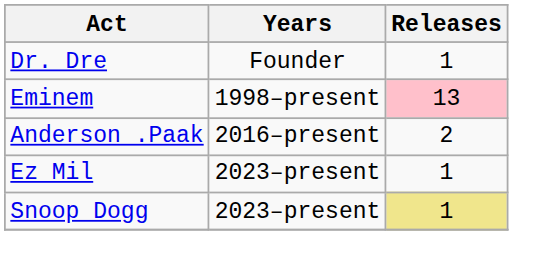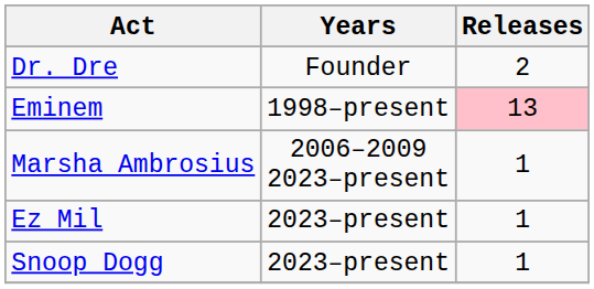Dr. Dre | Releases: 1 -> 2
+ row: Marsha Ambrosius | 2006–2009 2023–present | 1
- row: Anderson .Paak | 2016–present | 2
Snoop Dogg | Releases: khaki background -> no background
